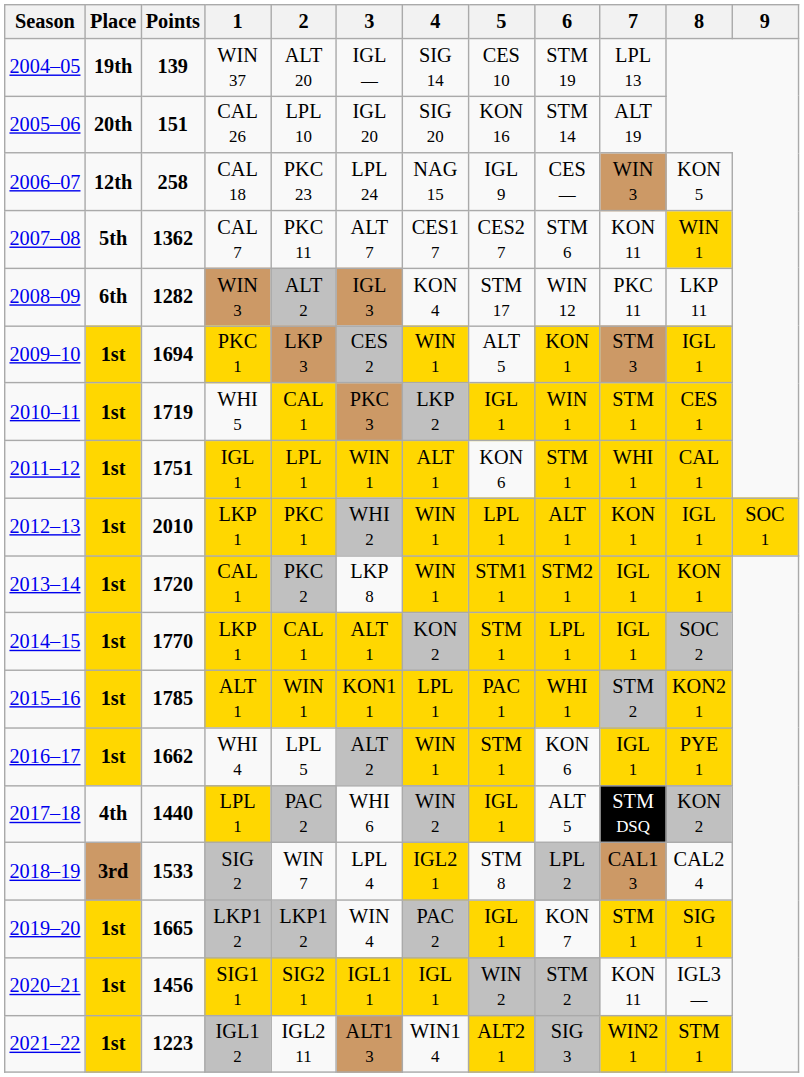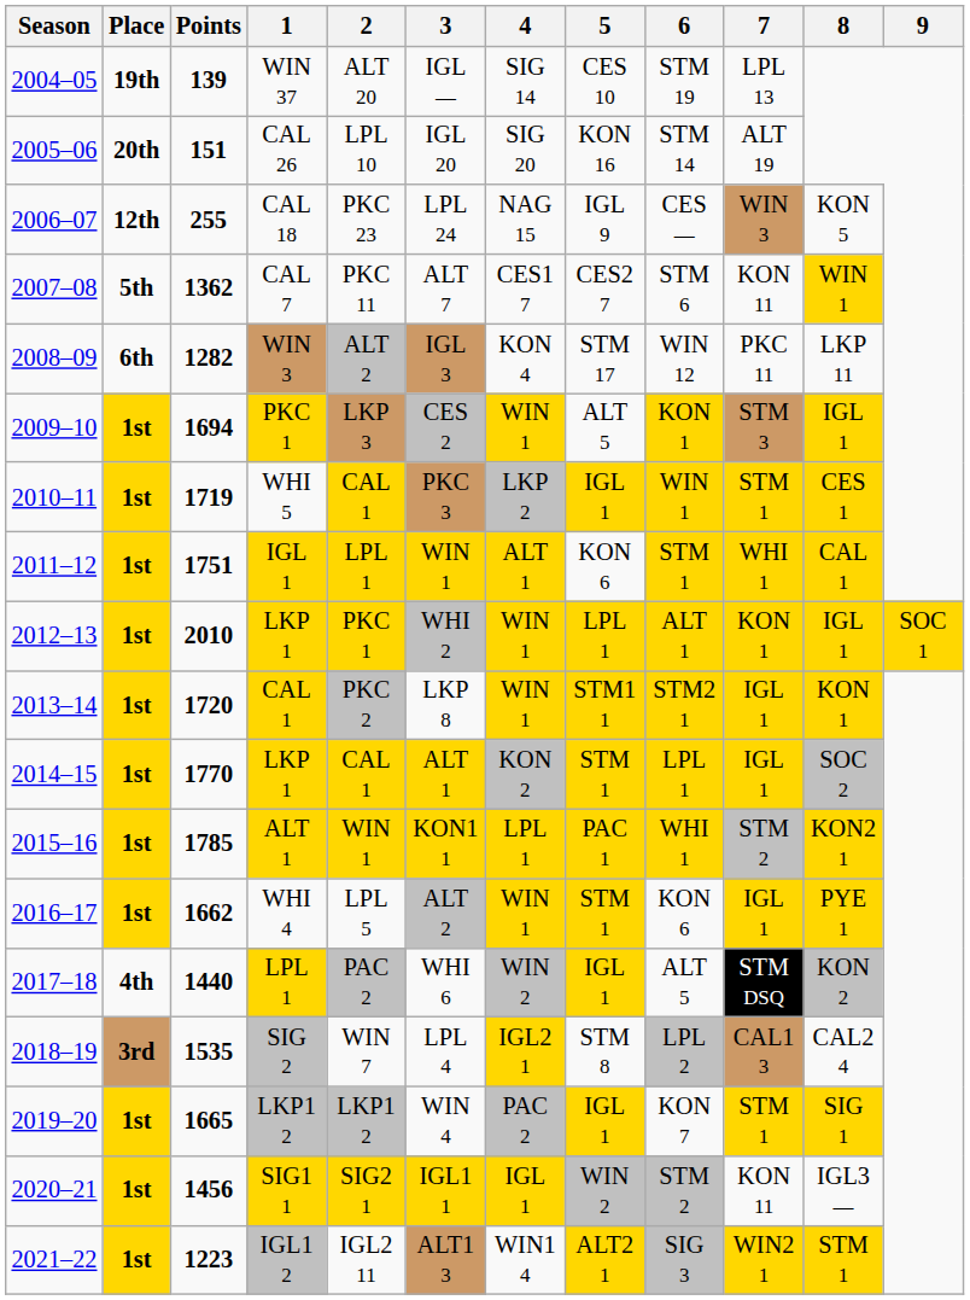CAL 18 | Points: 258 -> 255
SIG 2 | Points: 1533 -> 1535
